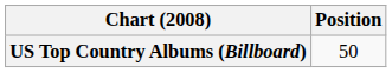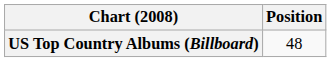US Top Country Albums (Billboard) | Position: 50 -> 48
